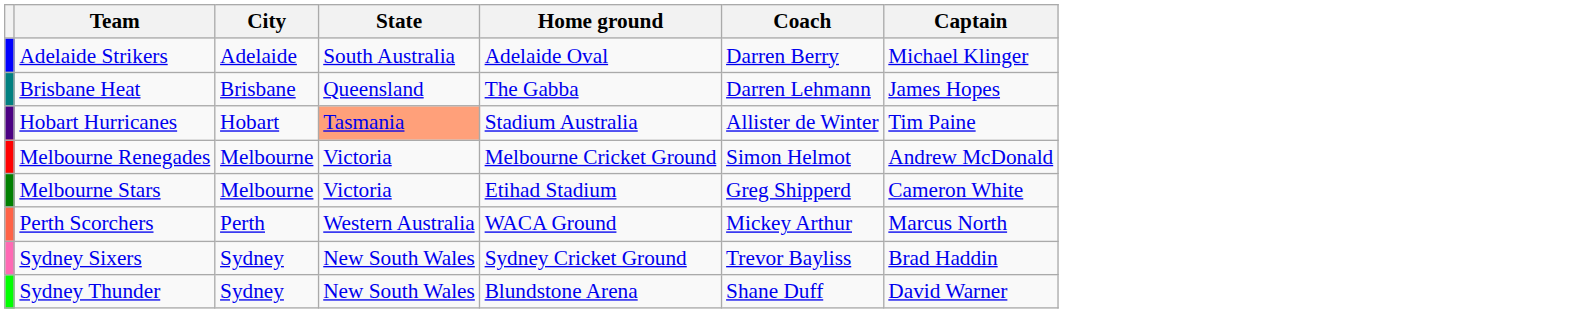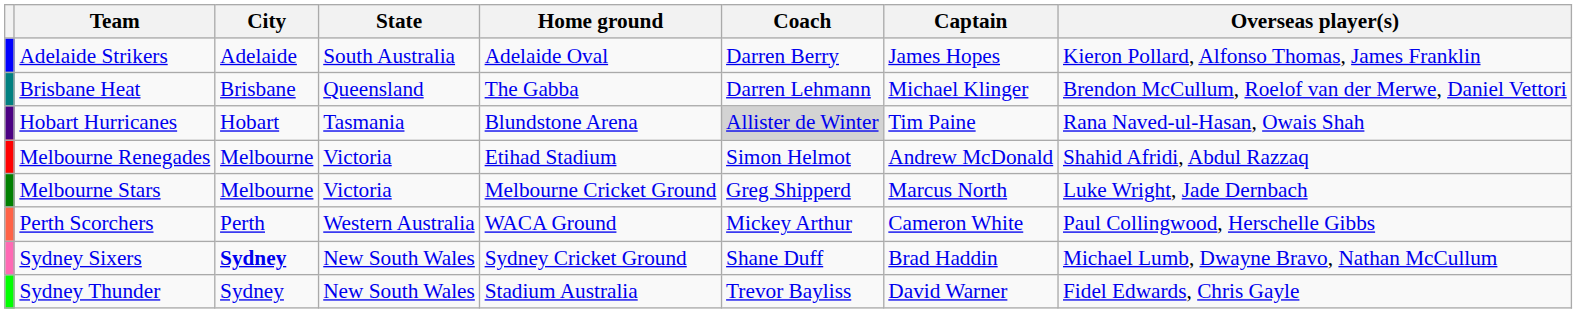+ column: Overseas player(s) | Kieron Pollard, Alfonso Thomas, James Franklin | Brendon McCullum, Roelof van der Merwe, Daniel Vettori | Rana Naved-ul-Hasan, Owais Shah | Shahid Afridi, Abdul Razzaq | Luke Wright, Jade Dernbach | Paul Collingwood, Herschelle Gibbs | Michael Lumb, Dwayne Bravo, Nathan McCullum | Fidel Edwards, Chris Gayle
Adelaide Strikers | Captain: Michael Klinger -> James Hopes
Brisbane Heat | Captain: James Hopes -> Michael Klinger
Hobart Hurricanes | State: lightsalmon background -> no background
Hobart Hurricanes | Home ground: Stadium Australia -> Blundstone Arena
Hobart Hurricanes | Coach: no background -> lightgrey background
Melbourne Renegades | Home ground: Melbourne Cricket Ground -> Etihad Stadium
Melbourne Stars | Home ground: Etihad Stadium -> Melbourne Cricket Ground
Melbourne Stars | Captain: Cameron White -> Marcus North
Perth Scorchers | Captain: Marcus North -> Cameron White
Sydney Sixers | City: normal -> bold
Sydney Sixers | Coach: Trevor Bayliss -> Shane Duff
Sydney Thunder | Home ground: Blundstone Arena -> Stadium Australia
Sydney Thunder | Coach: Shane Duff -> Trevor Bayliss
